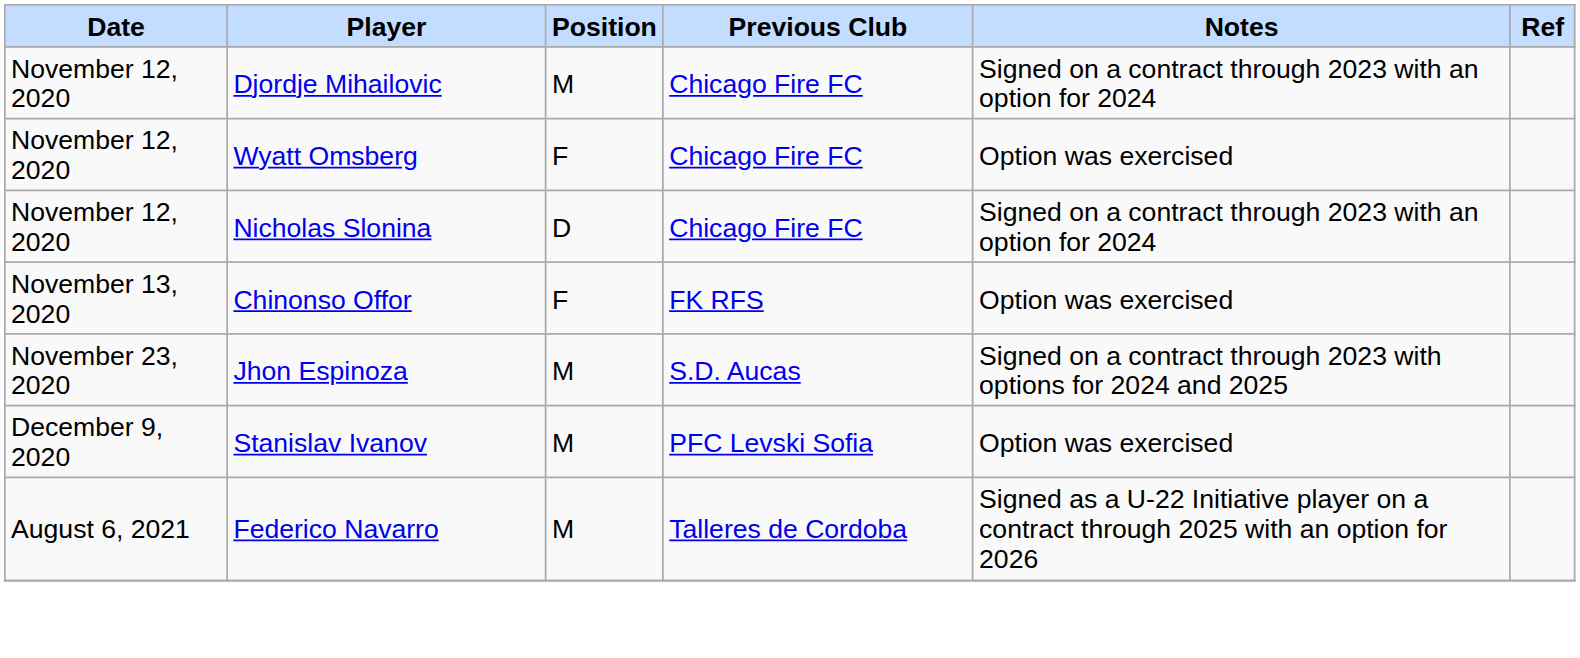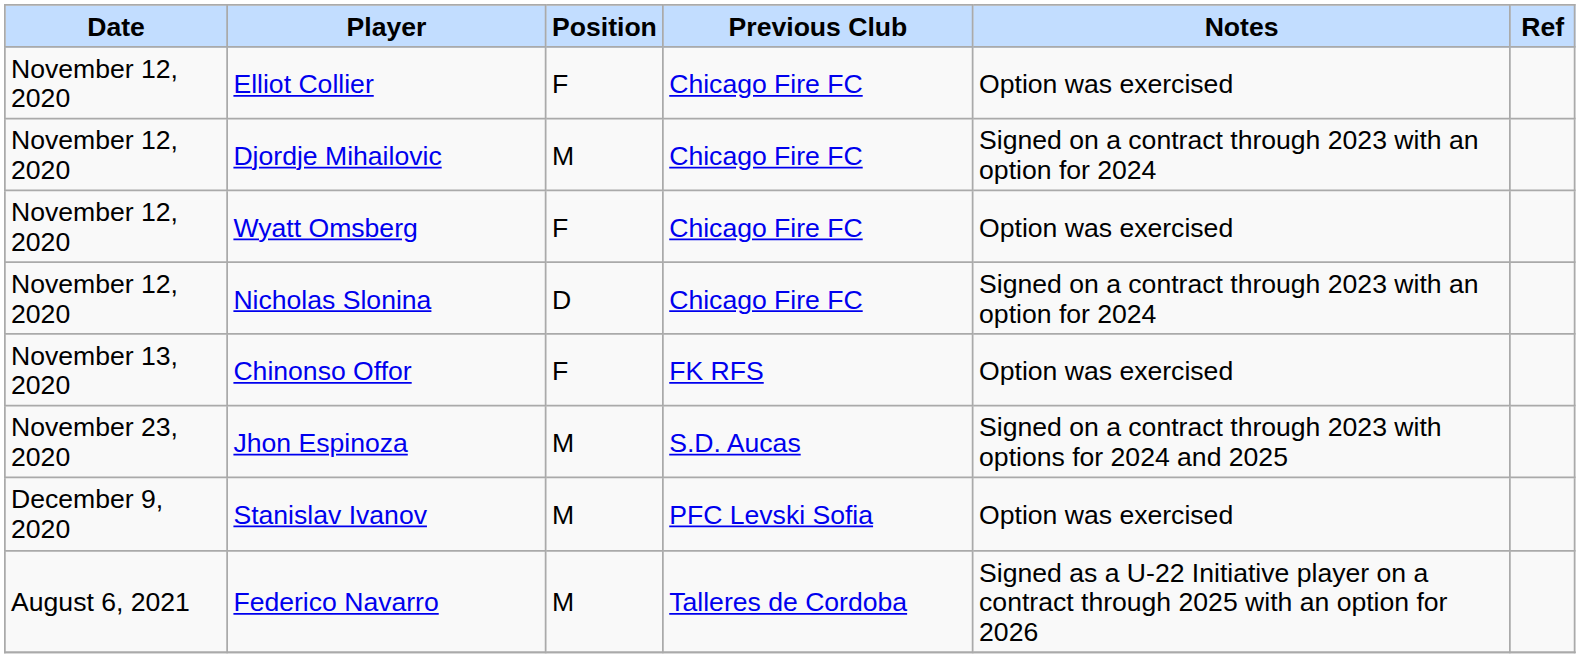+ row: November 12, 2020 | Elliot Collier | F | Chicago Fire FC | Option was exercised
